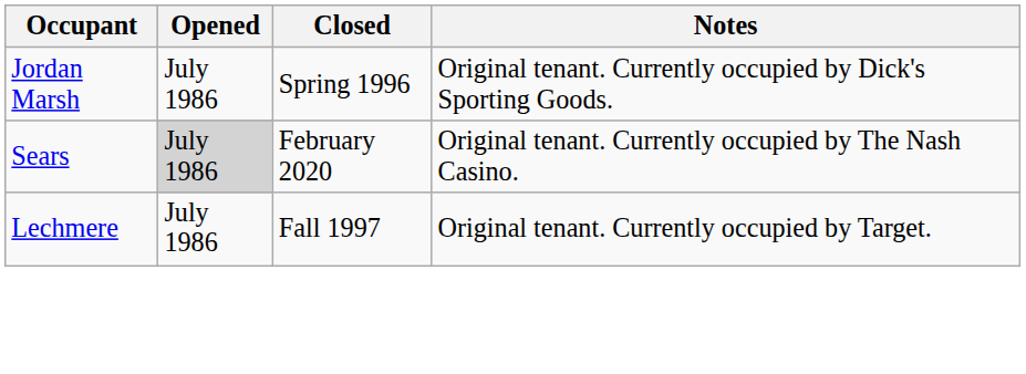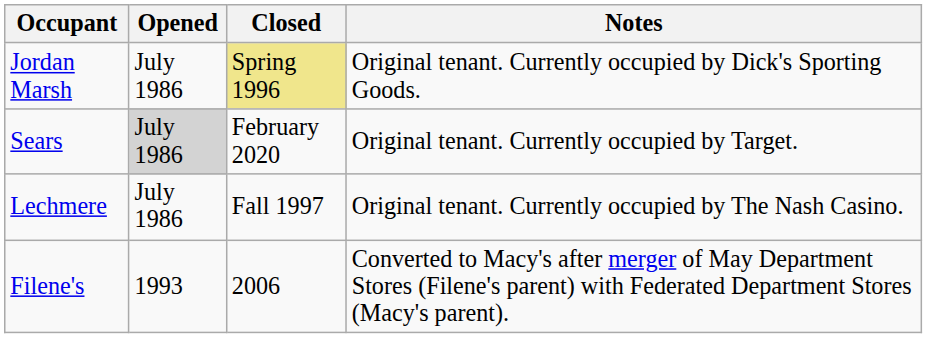Jordan Marsh | Closed: no background -> khaki background
Sears | Notes: Original tenant. Currently occupied by The Nash Casino. -> Original tenant. Currently occupied by Target.
Lechmere | Notes: Original tenant. Currently occupied by Target. -> Original tenant. Currently occupied by The Nash Casino.
+ row: Filene's | 1993 | 2006 | Converted to Macy's after merger of May Department Stores (Filene's parent) with Federated Department Stores (Macy's parent).
